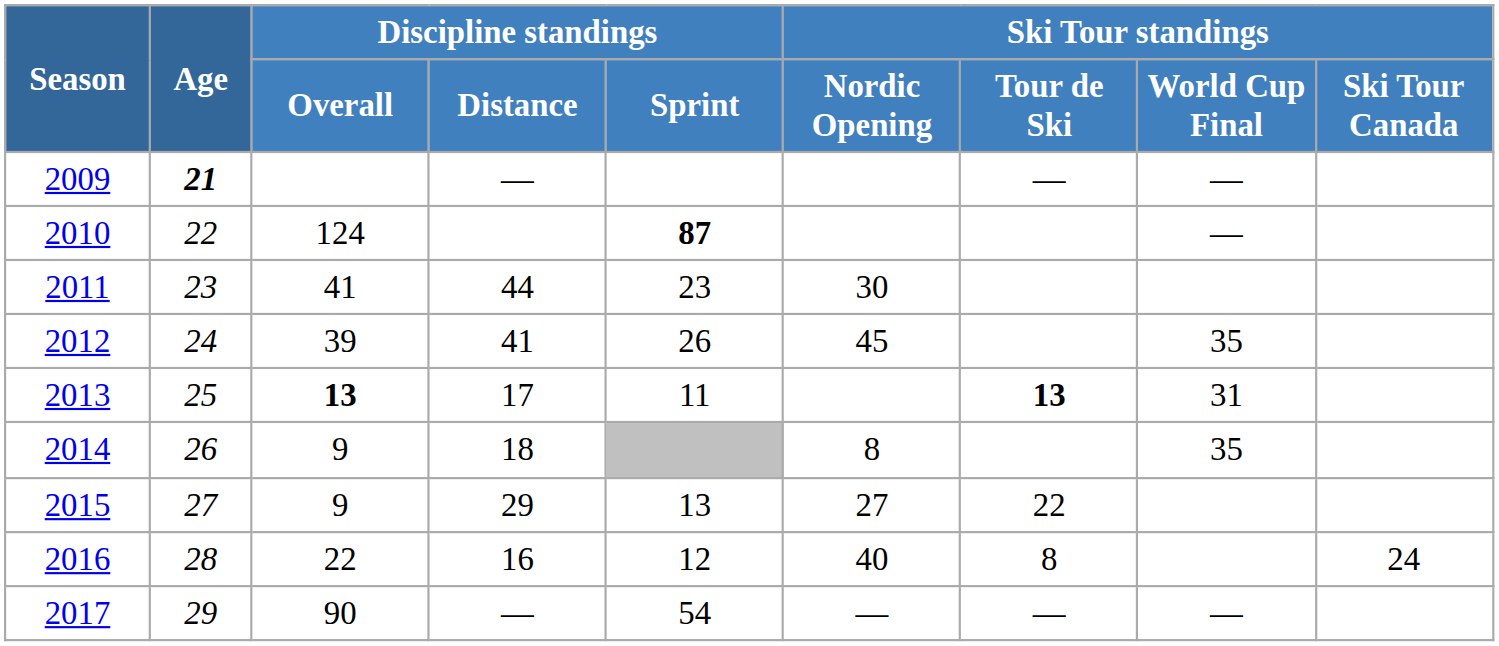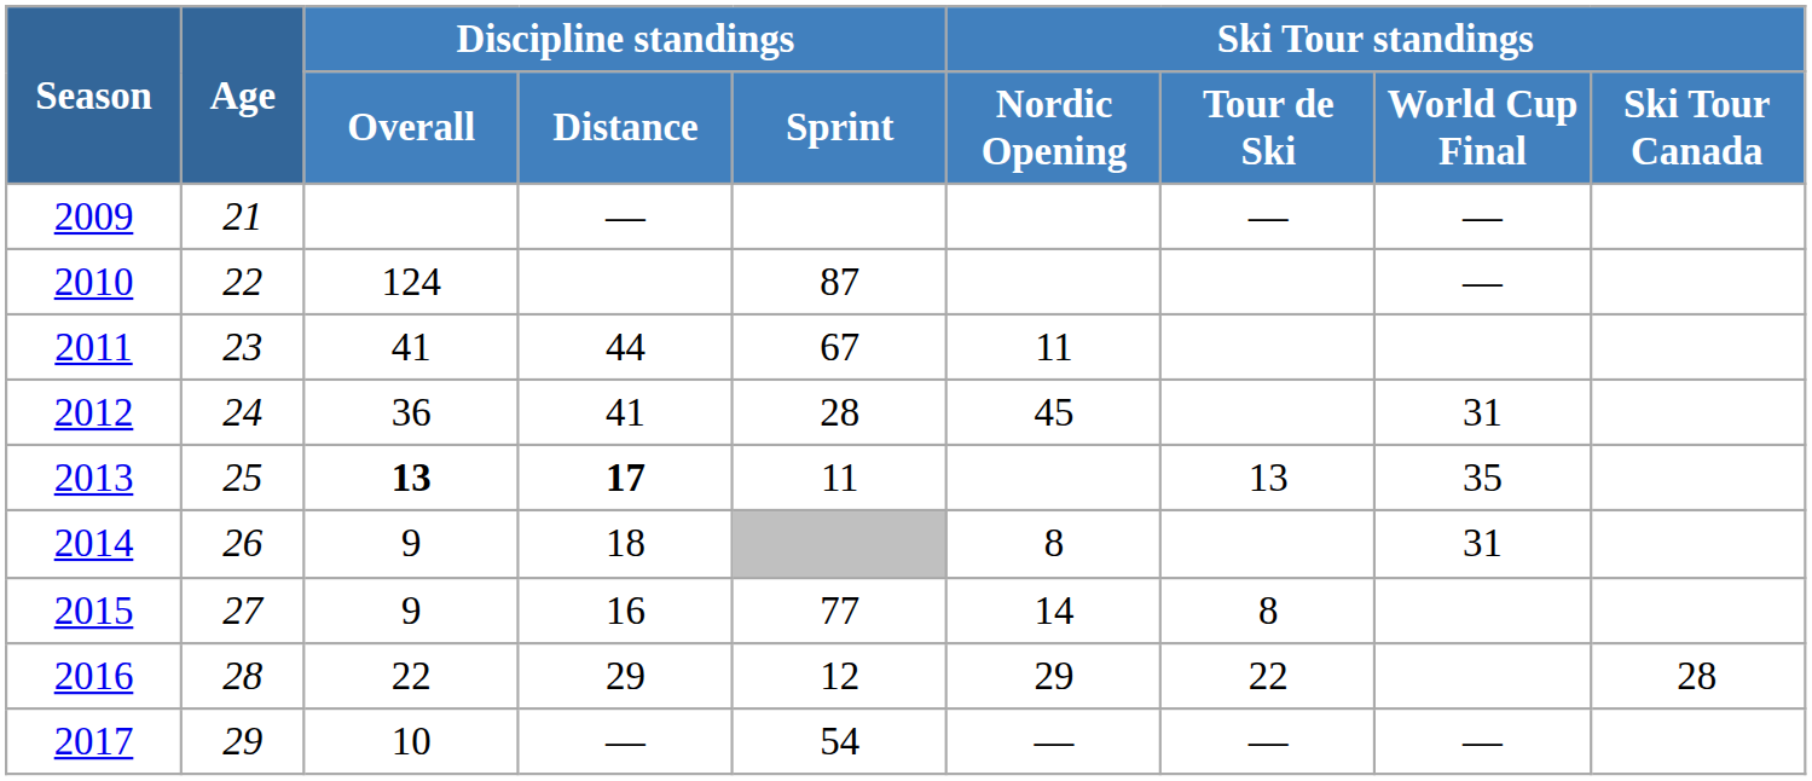2009 | Age: bold -> normal
2010 | Discipline standings / Sprint: bold -> normal
2011 | Discipline standings / Sprint: 23 -> 67
2011 | Ski Tour standings / Nordic Opening: 30 -> 11
2012 | Discipline standings / Overall: 39 -> 36
2012 | Discipline standings / Sprint: 26 -> 28
2012 | Ski Tour standings / World Cup Final: 35 -> 31
2013 | Discipline standings / Distance: normal -> bold
2013 | Ski Tour standings / Tour de Ski: bold -> normal
2013 | Ski Tour standings / World Cup Final: 31 -> 35
2014 | Ski Tour standings / World Cup Final: 35 -> 31
2015 | Discipline standings / Distance: 29 -> 16
2015 | Discipline standings / Sprint: 13 -> 77
2015 | Ski Tour standings / Nordic Opening: 27 -> 14
2015 | Ski Tour standings / Tour de Ski: 22 -> 8
2016 | Discipline standings / Distance: 16 -> 29
2016 | Ski Tour standings / Nordic Opening: 40 -> 29
2016 | Ski Tour standings / Tour de Ski: 8 -> 22
2016 | Ski Tour standings / Ski Tour Canada: 24 -> 28
2017 | Discipline standings / Overall: 90 -> 10
